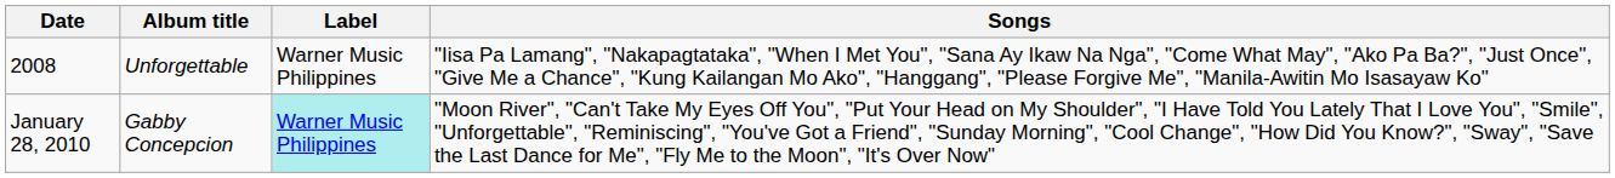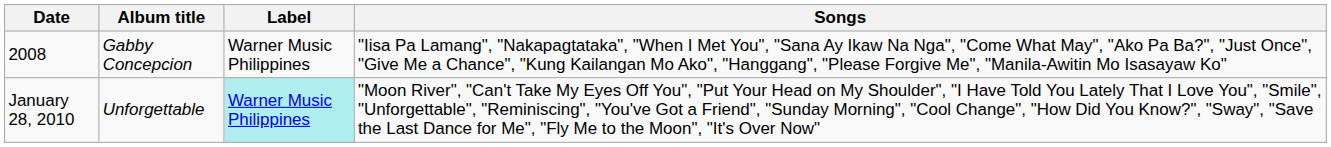2008 | Album title: Unforgettable -> Gabby Concepcion
January 28, 2010 | Album title: Gabby Concepcion -> Unforgettable
